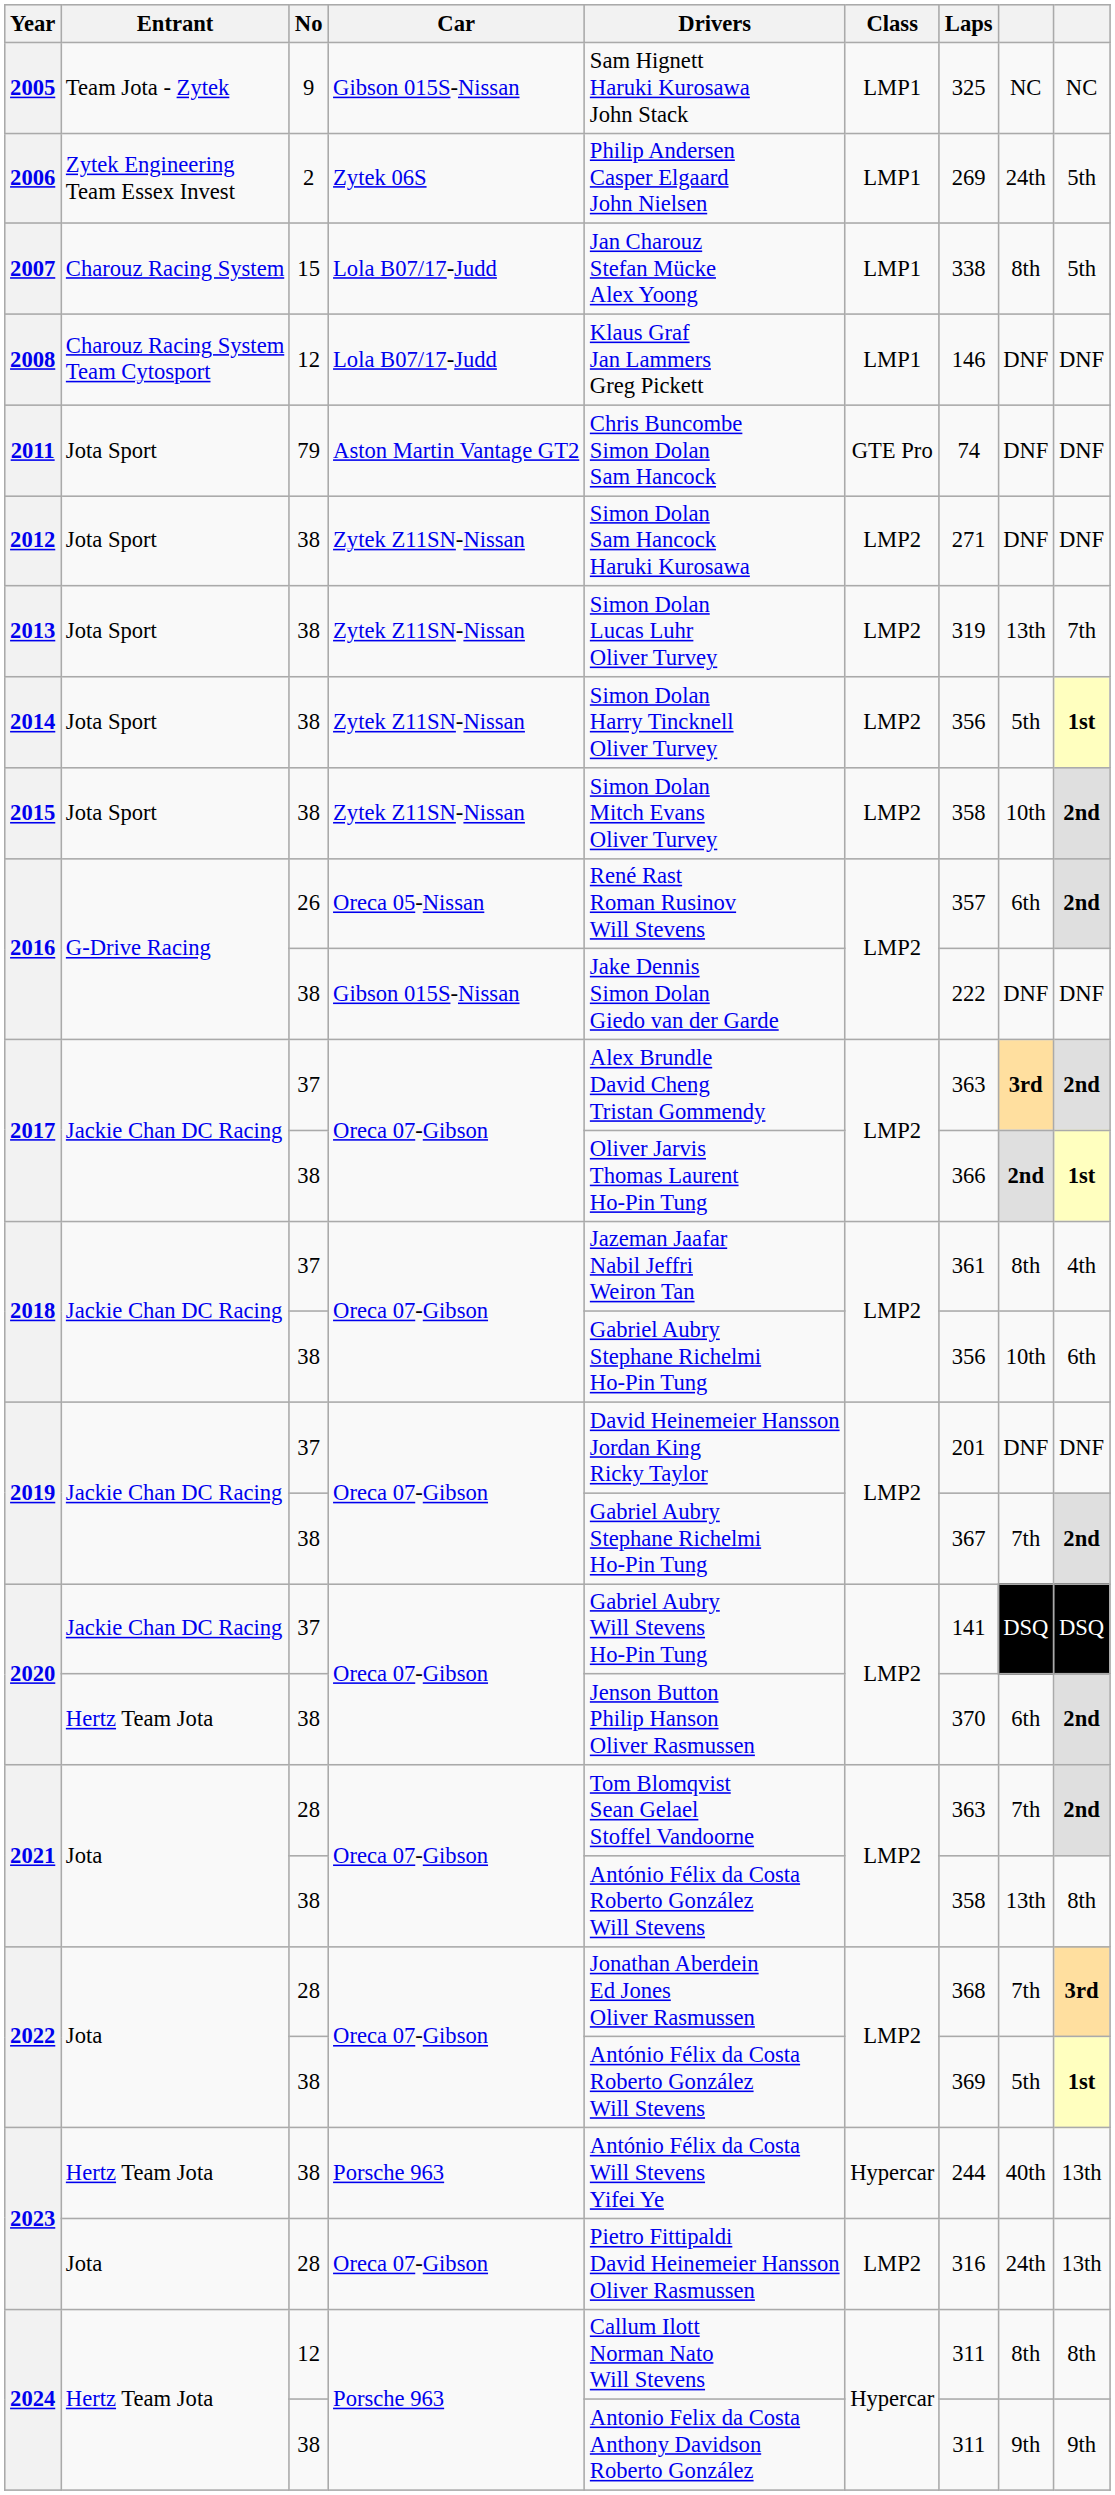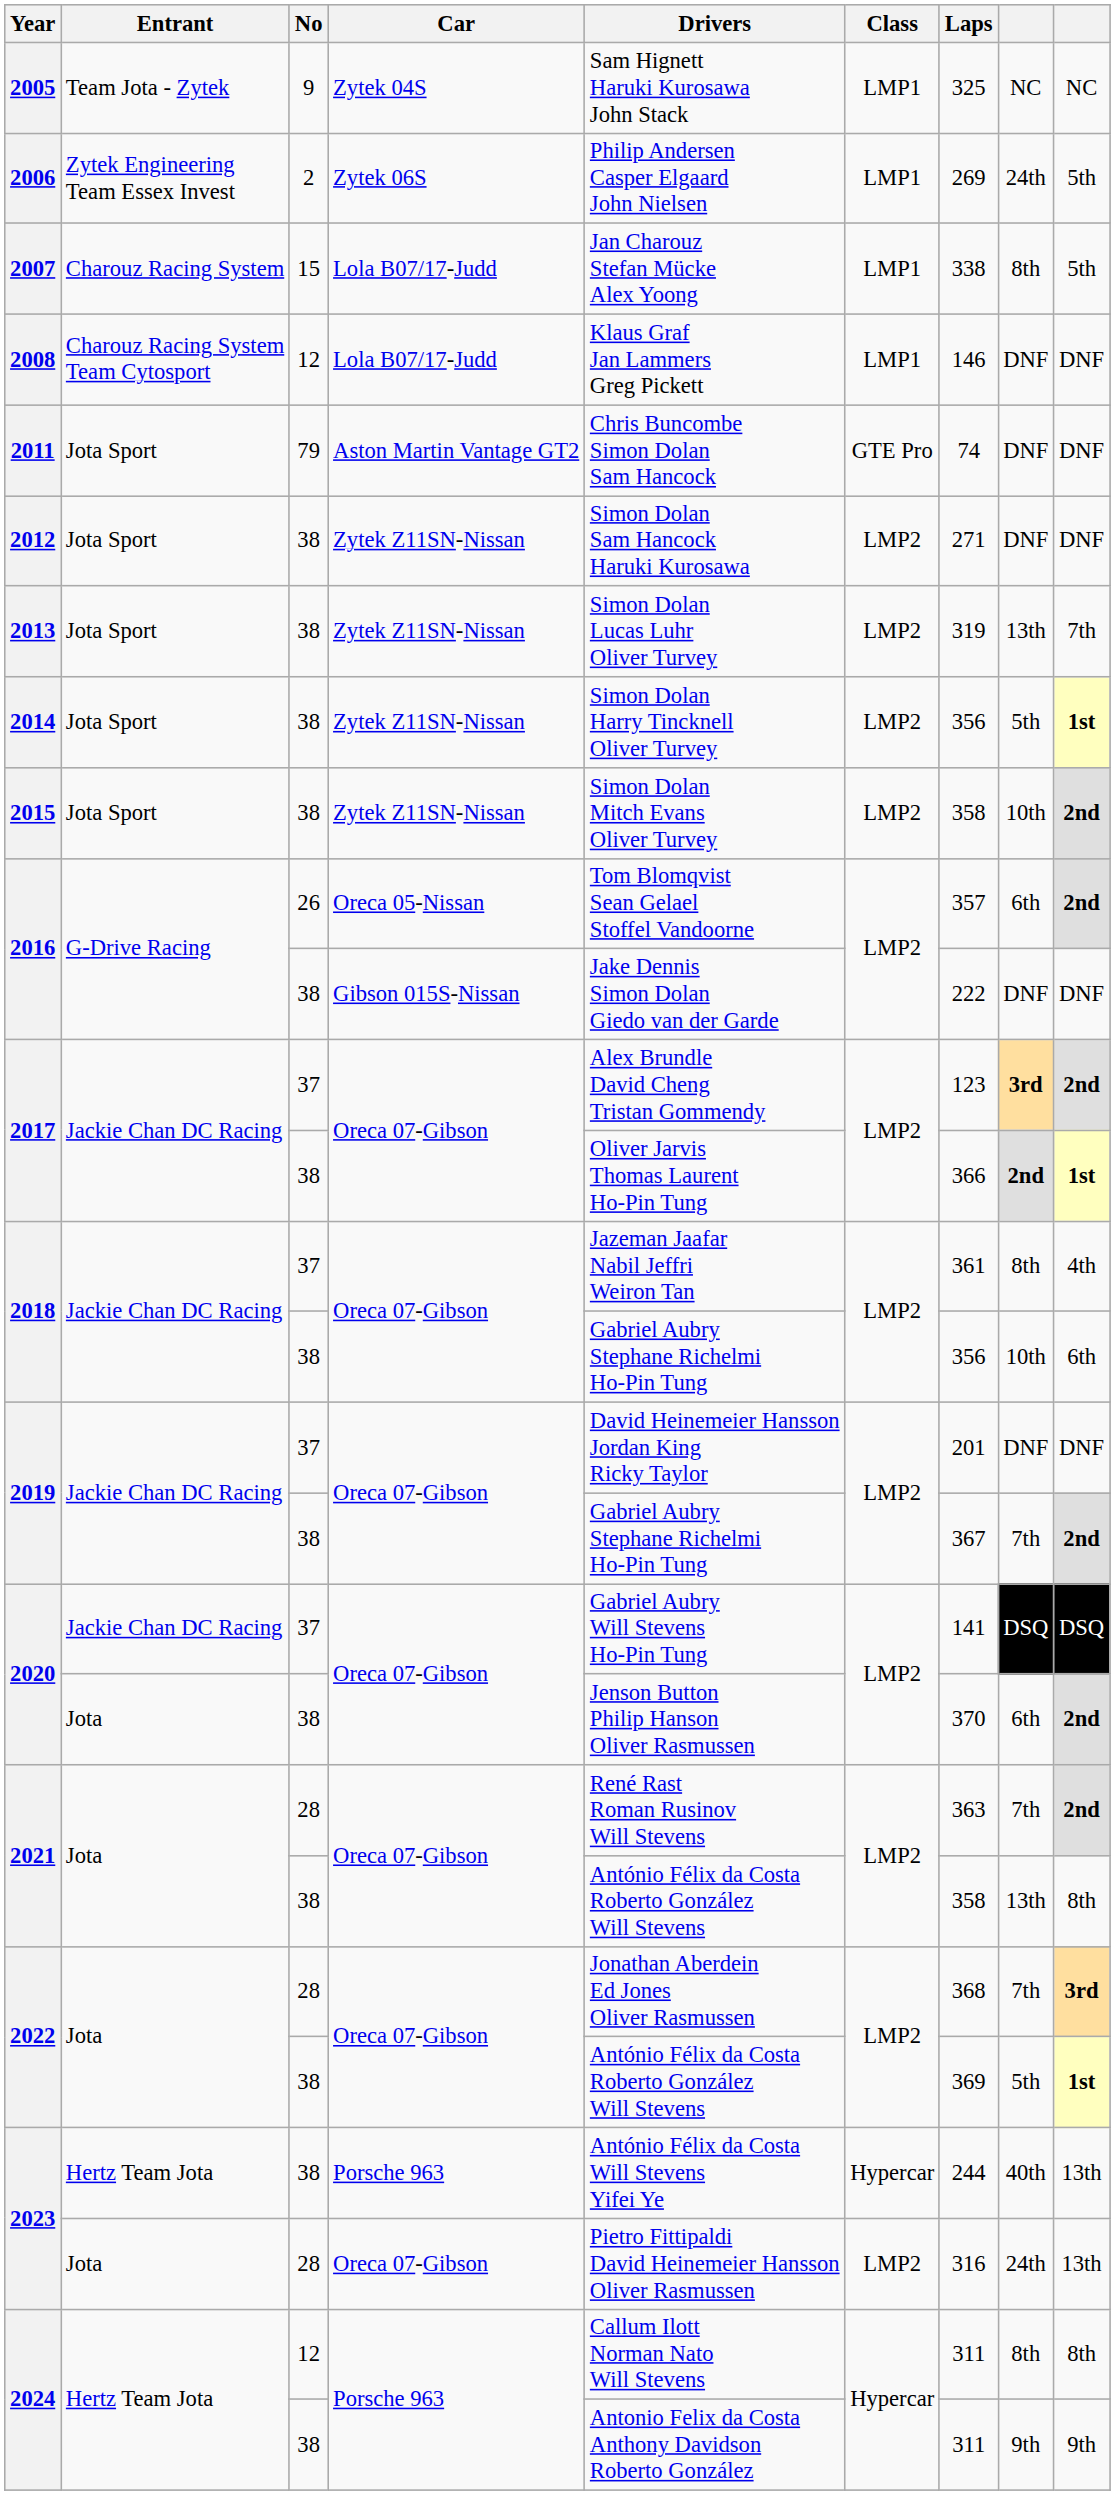2005 | Car: Gibson 015S-Nissan -> Zytek 04S
2016 / 26 | Drivers: René Rast Roman Rusinov Will Stevens -> Tom Blomqvist Sean Gelael Stoffel Vandoorne
2017 / 37 | Laps: 363 -> 123
2020 / 38 | Entrant: Hertz Team Jota -> Jota
2021 / 28 | Drivers: Tom Blomqvist Sean Gelael Stoffel Vandoorne -> René Rast Roman Rusinov Will Stevens
